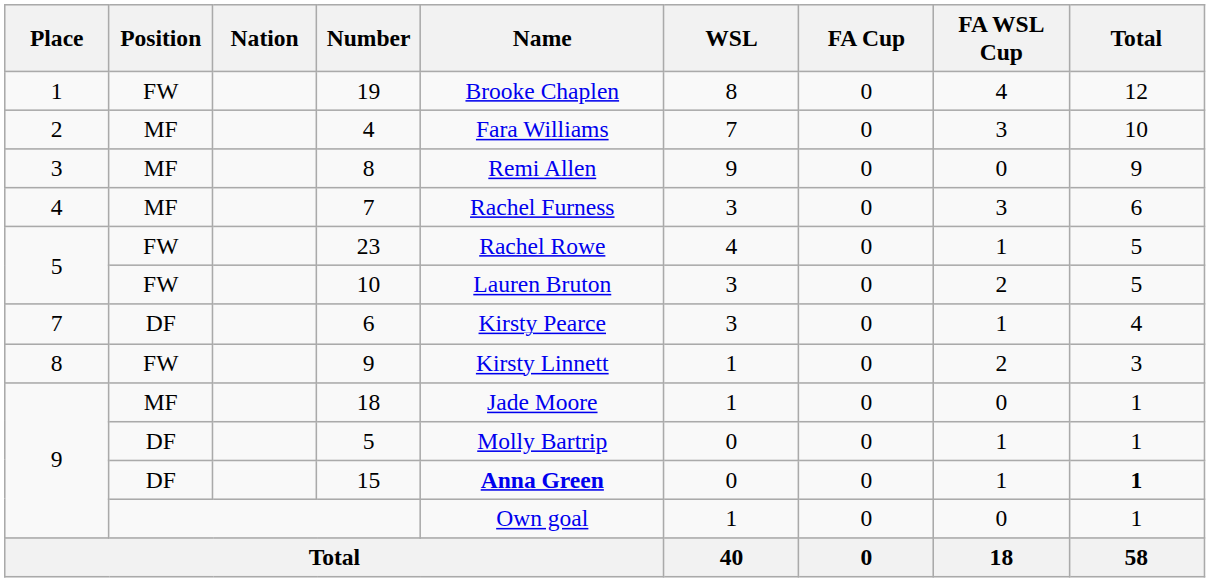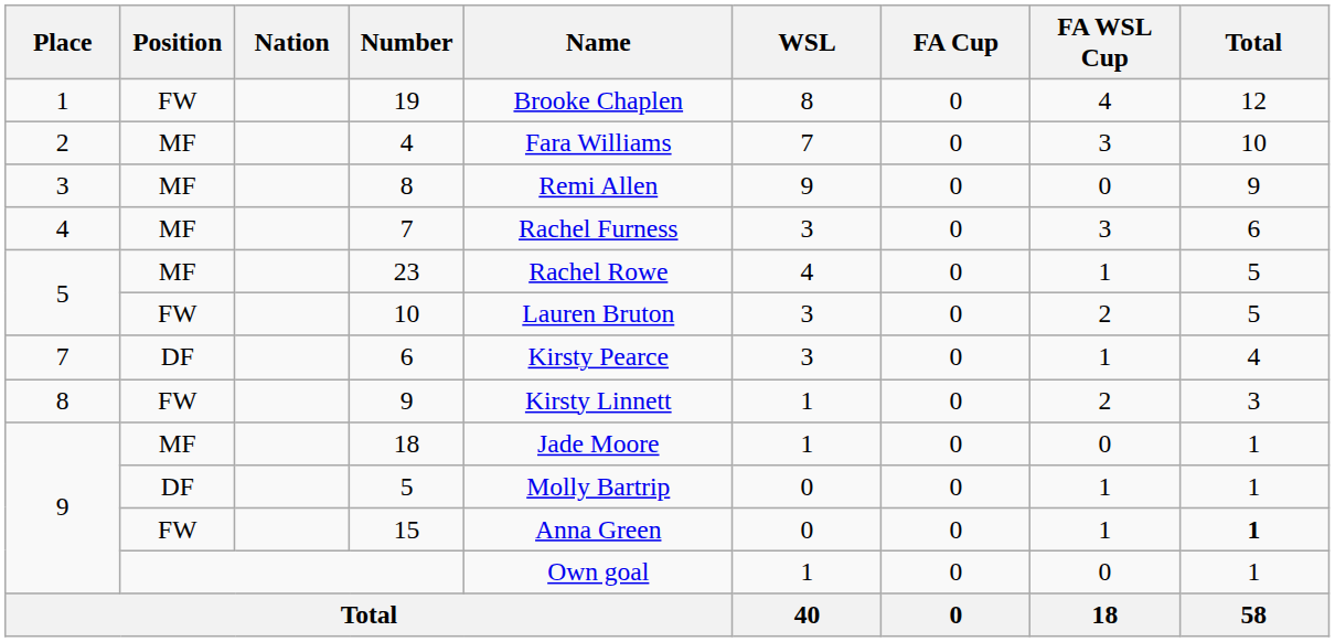23 | Position: FW -> MF
15 | Position: DF -> FW
15 | Name: bold -> normal
